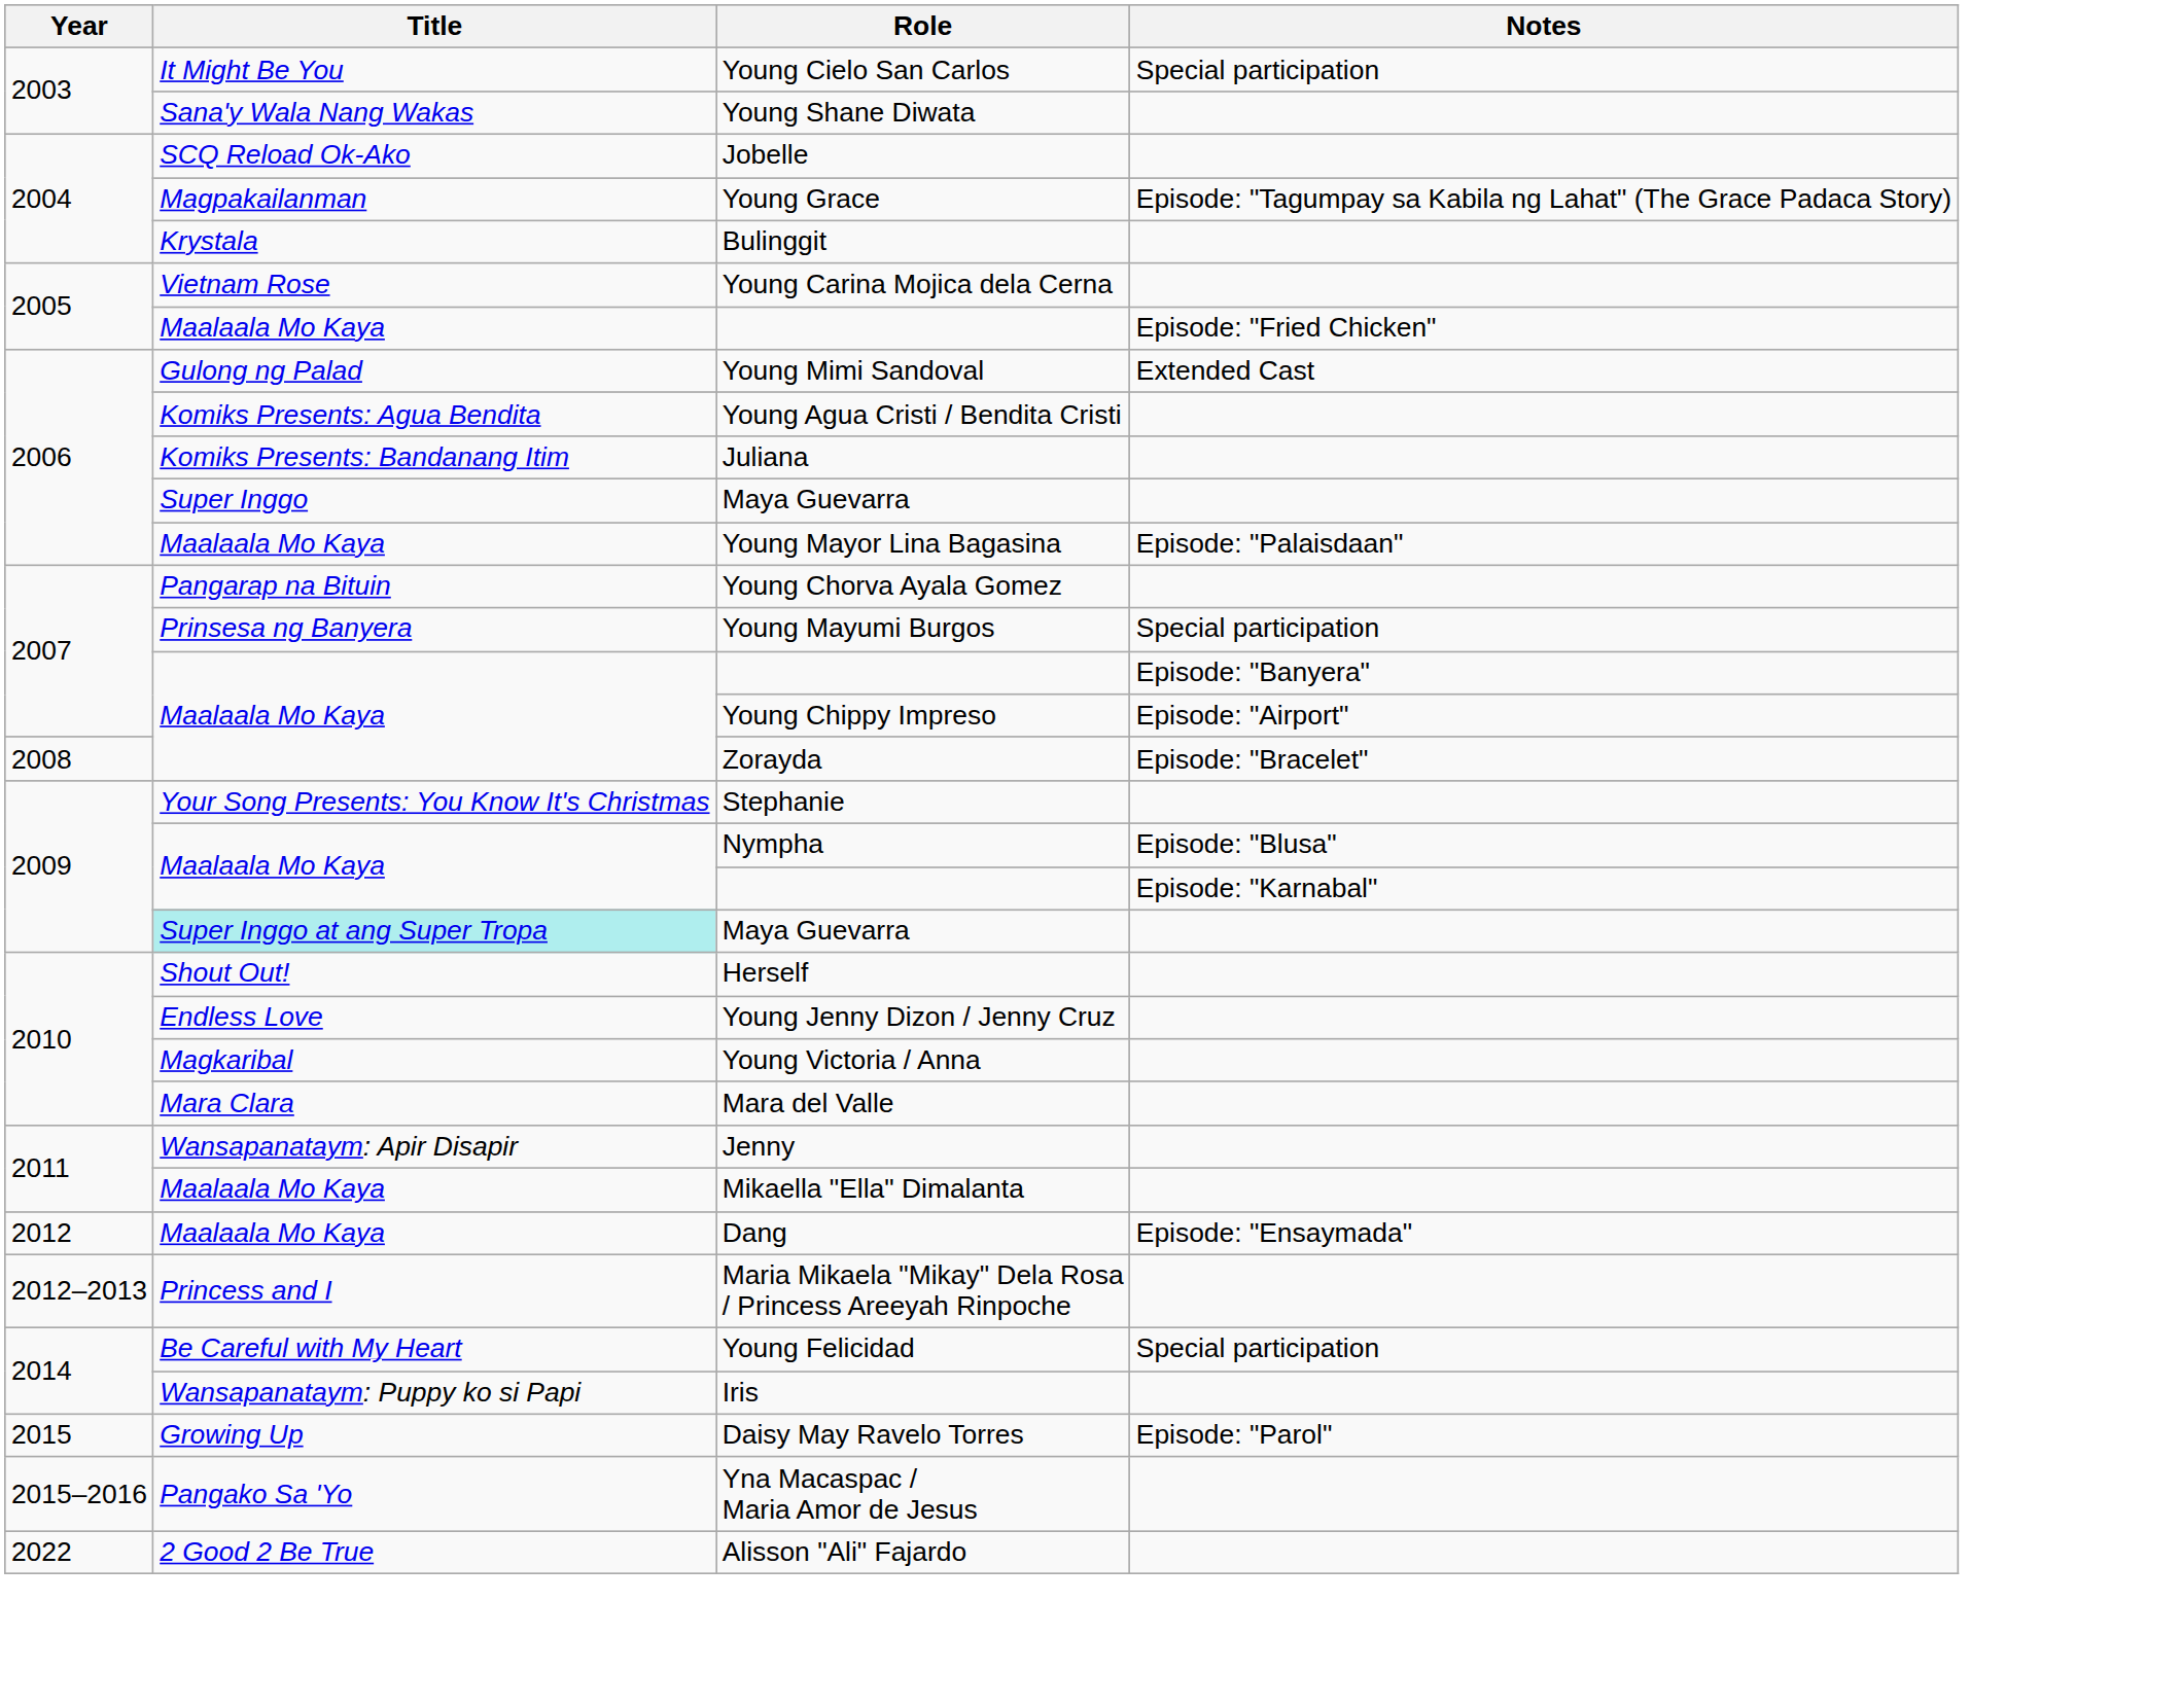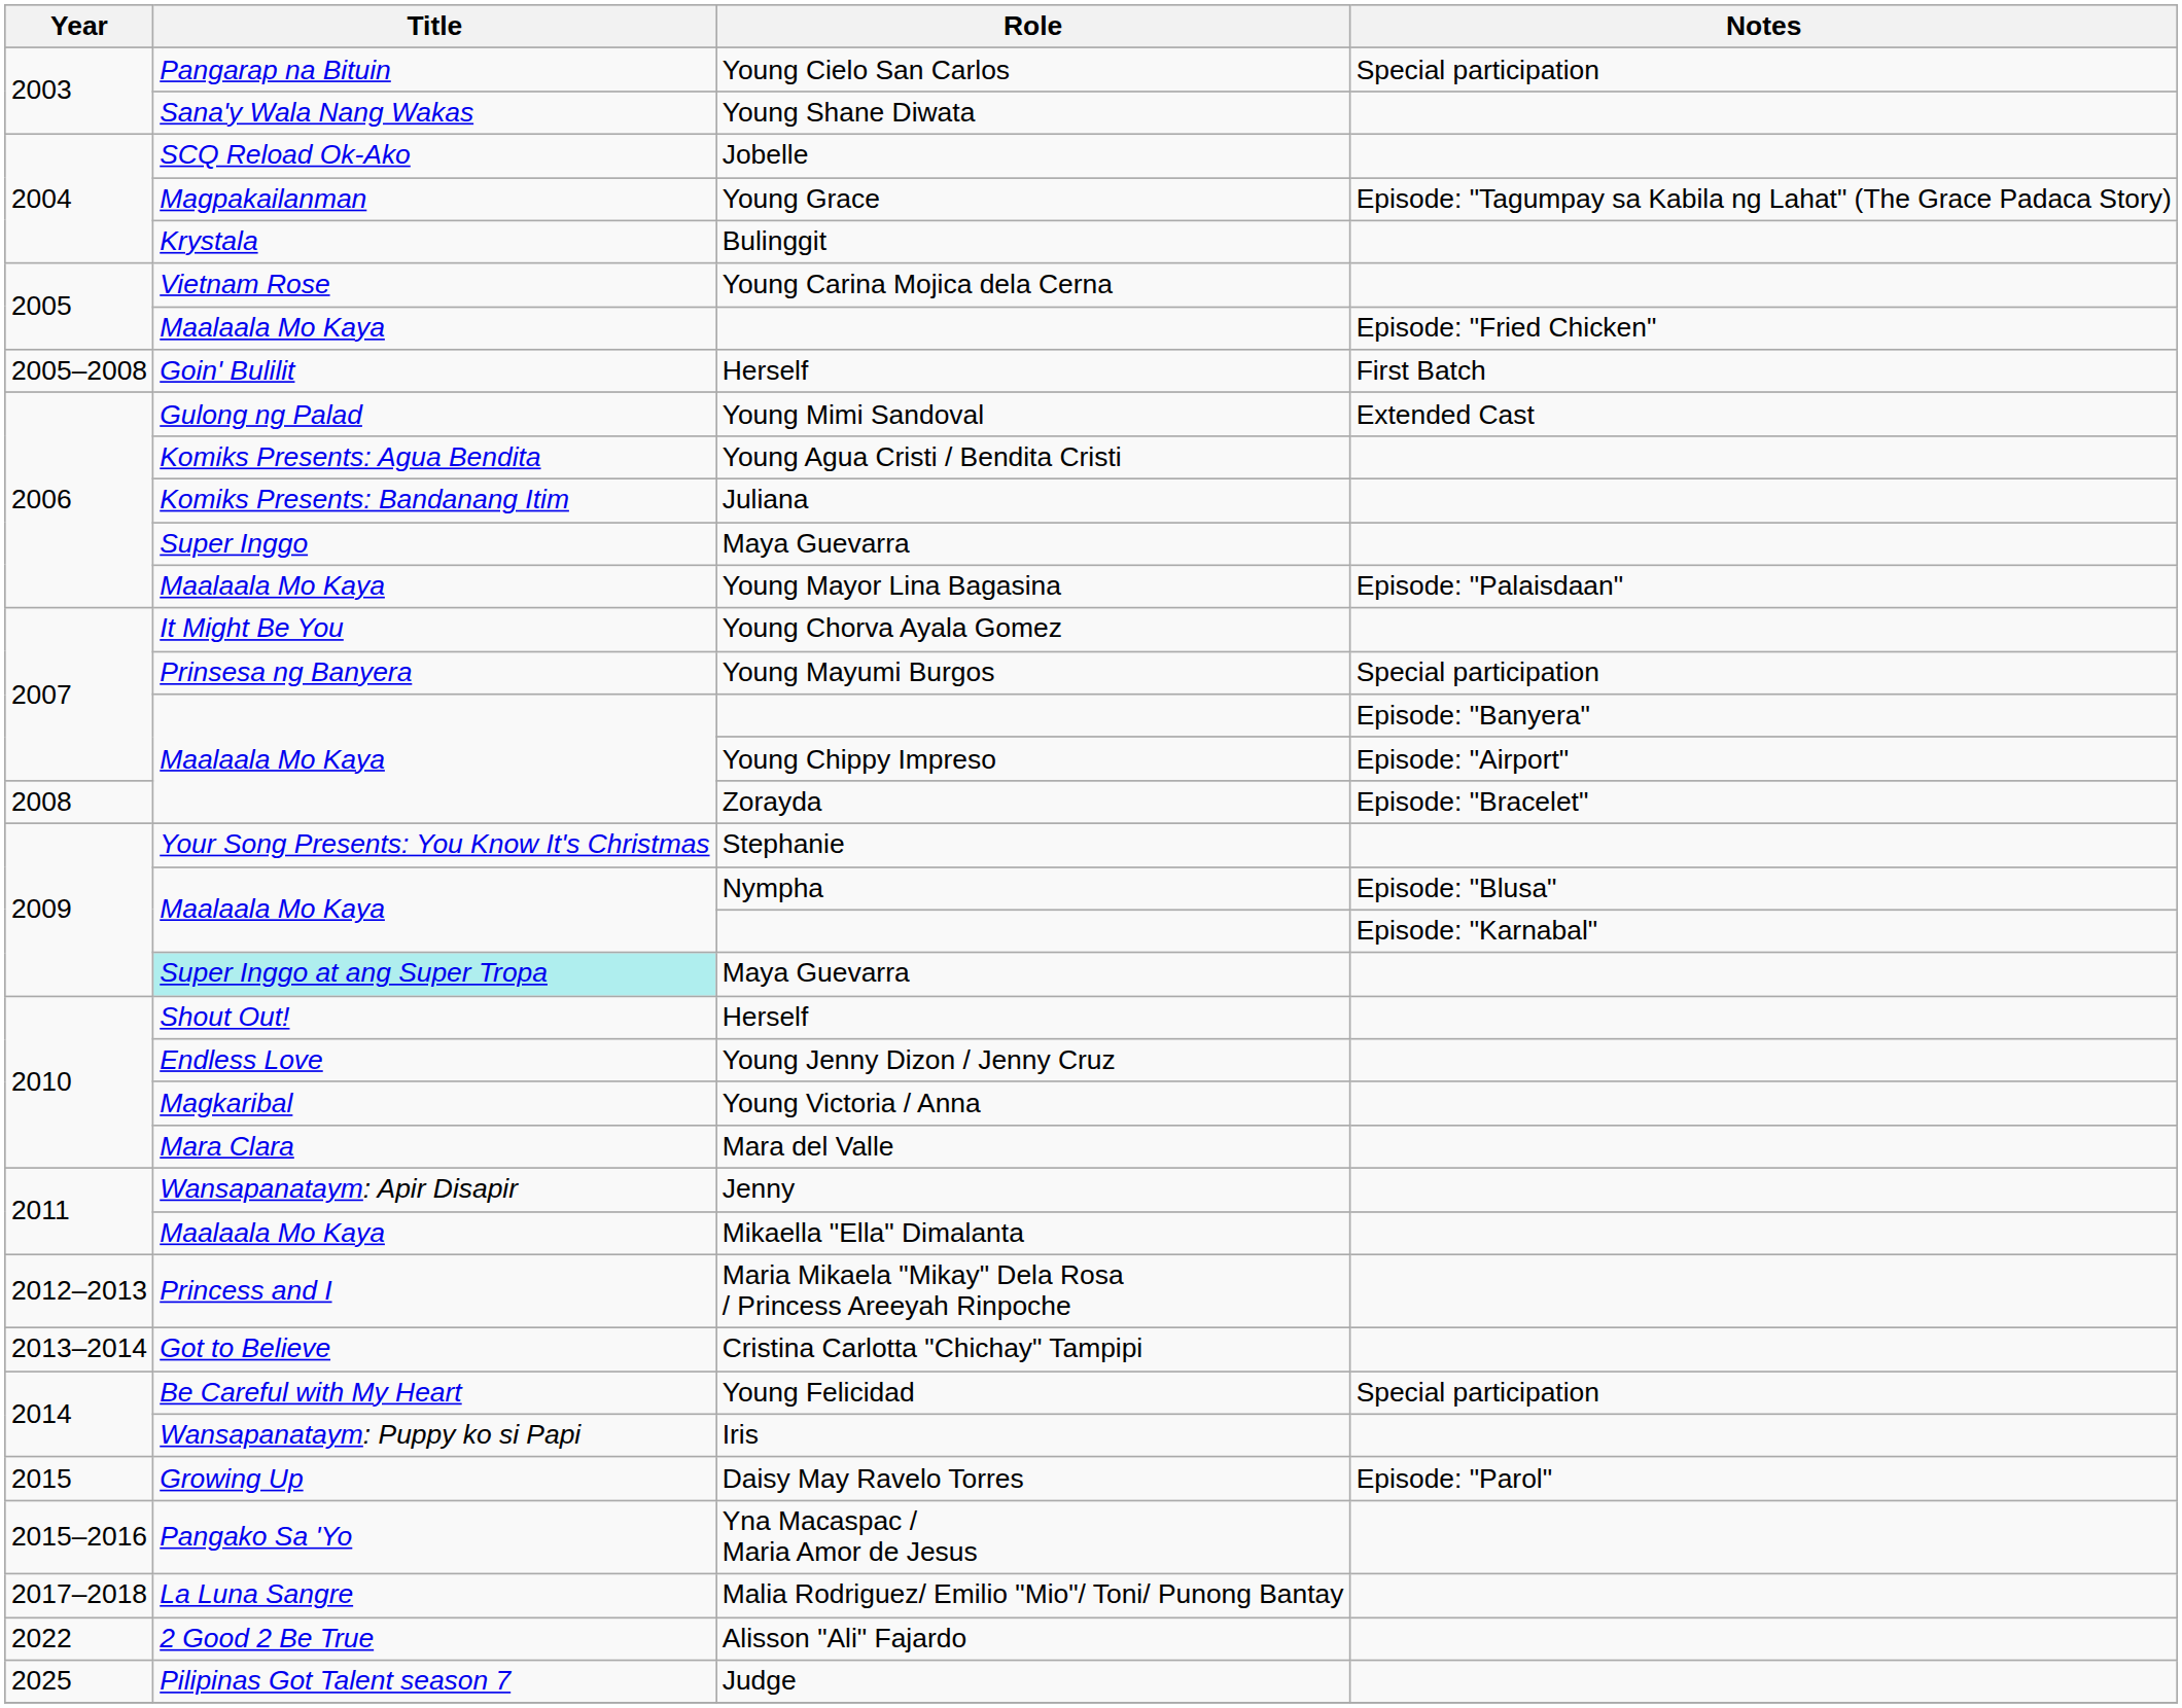Young Cielo San Carlos | Title: It Might Be You -> Pangarap na Bituin
+ row: 2005–2008 | Goin' Bulilit | Herself | First Batch
Young Chorva Ayala Gomez | Title: Pangarap na Bituin -> It Might Be You
- row: 2012 | Maalaala Mo Kaya | Dang | Episode: "Ensaymada"
+ row: 2013–2014 | Got to Believe | Cristina Carlotta "Chichay" Tampipi
+ row: 2017–2018 | La Luna Sangre | Malia Rodriguez/ Emilio "Mio"/ Toni/ Punong Bantay
+ row: 2025 | Pilipinas Got Talent season 7 | Judge
